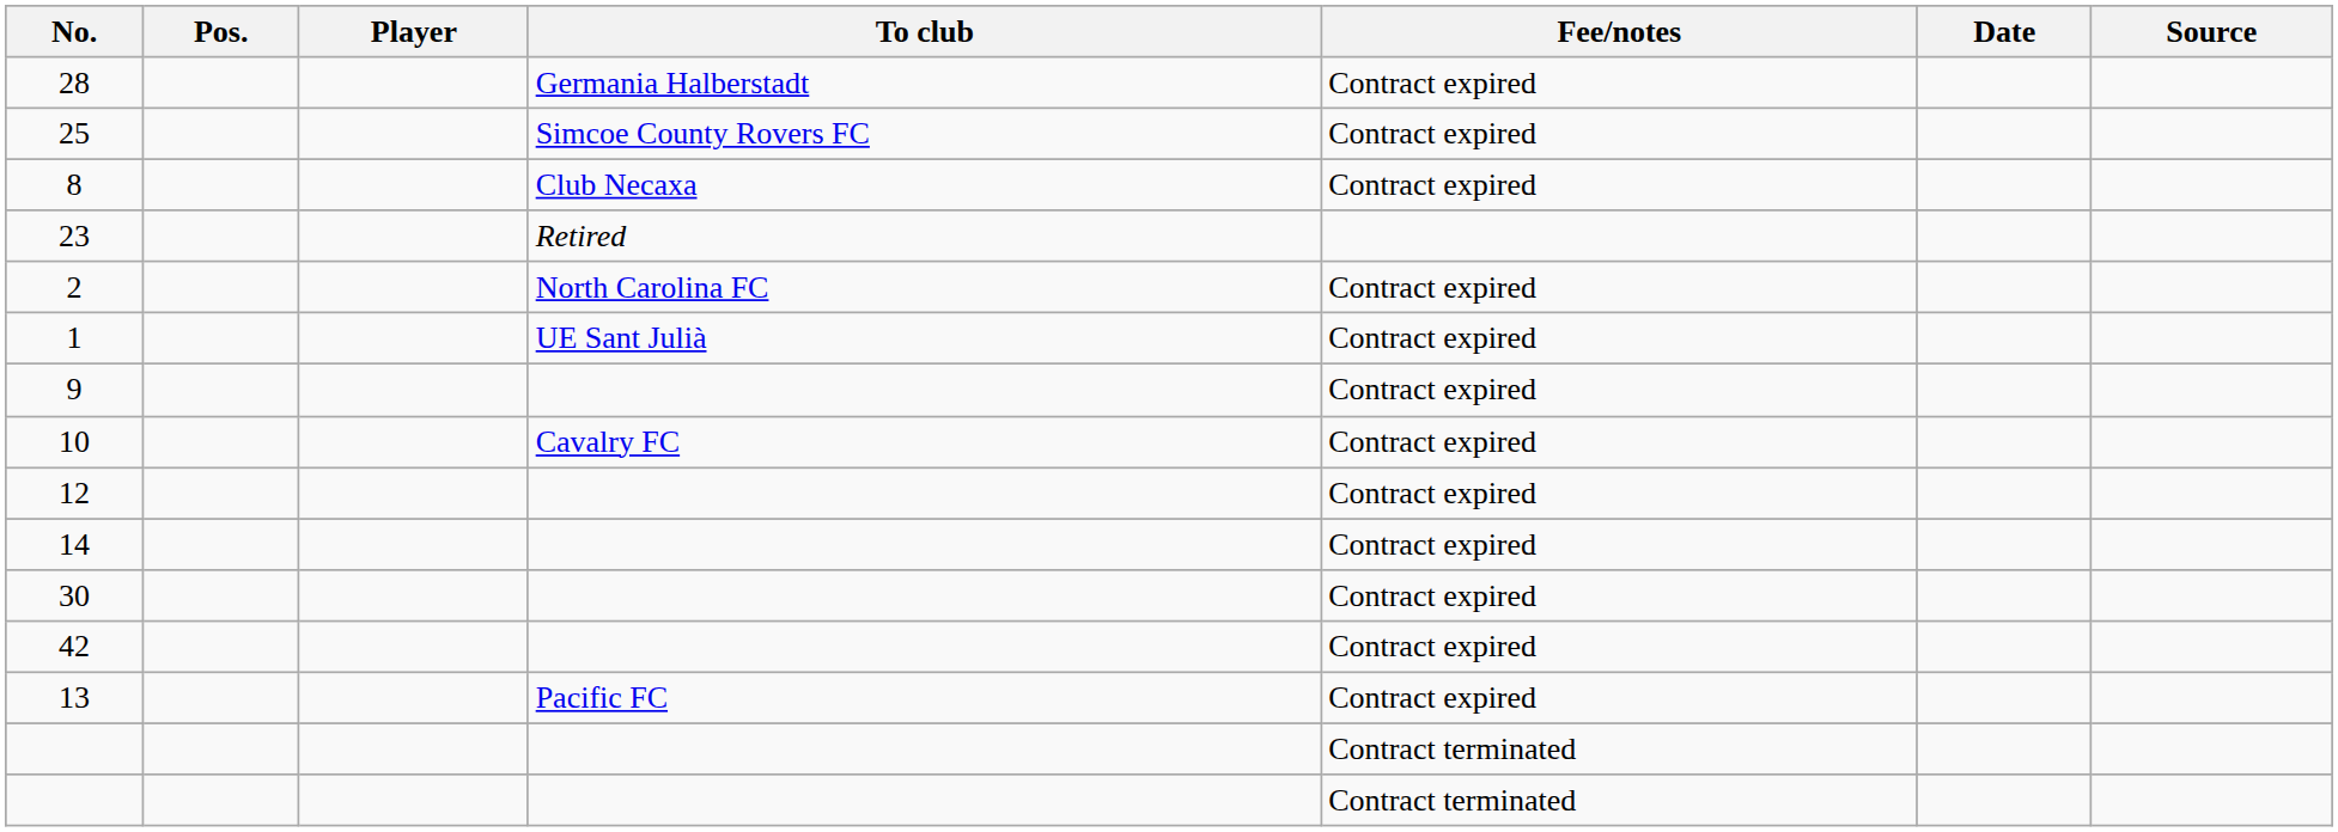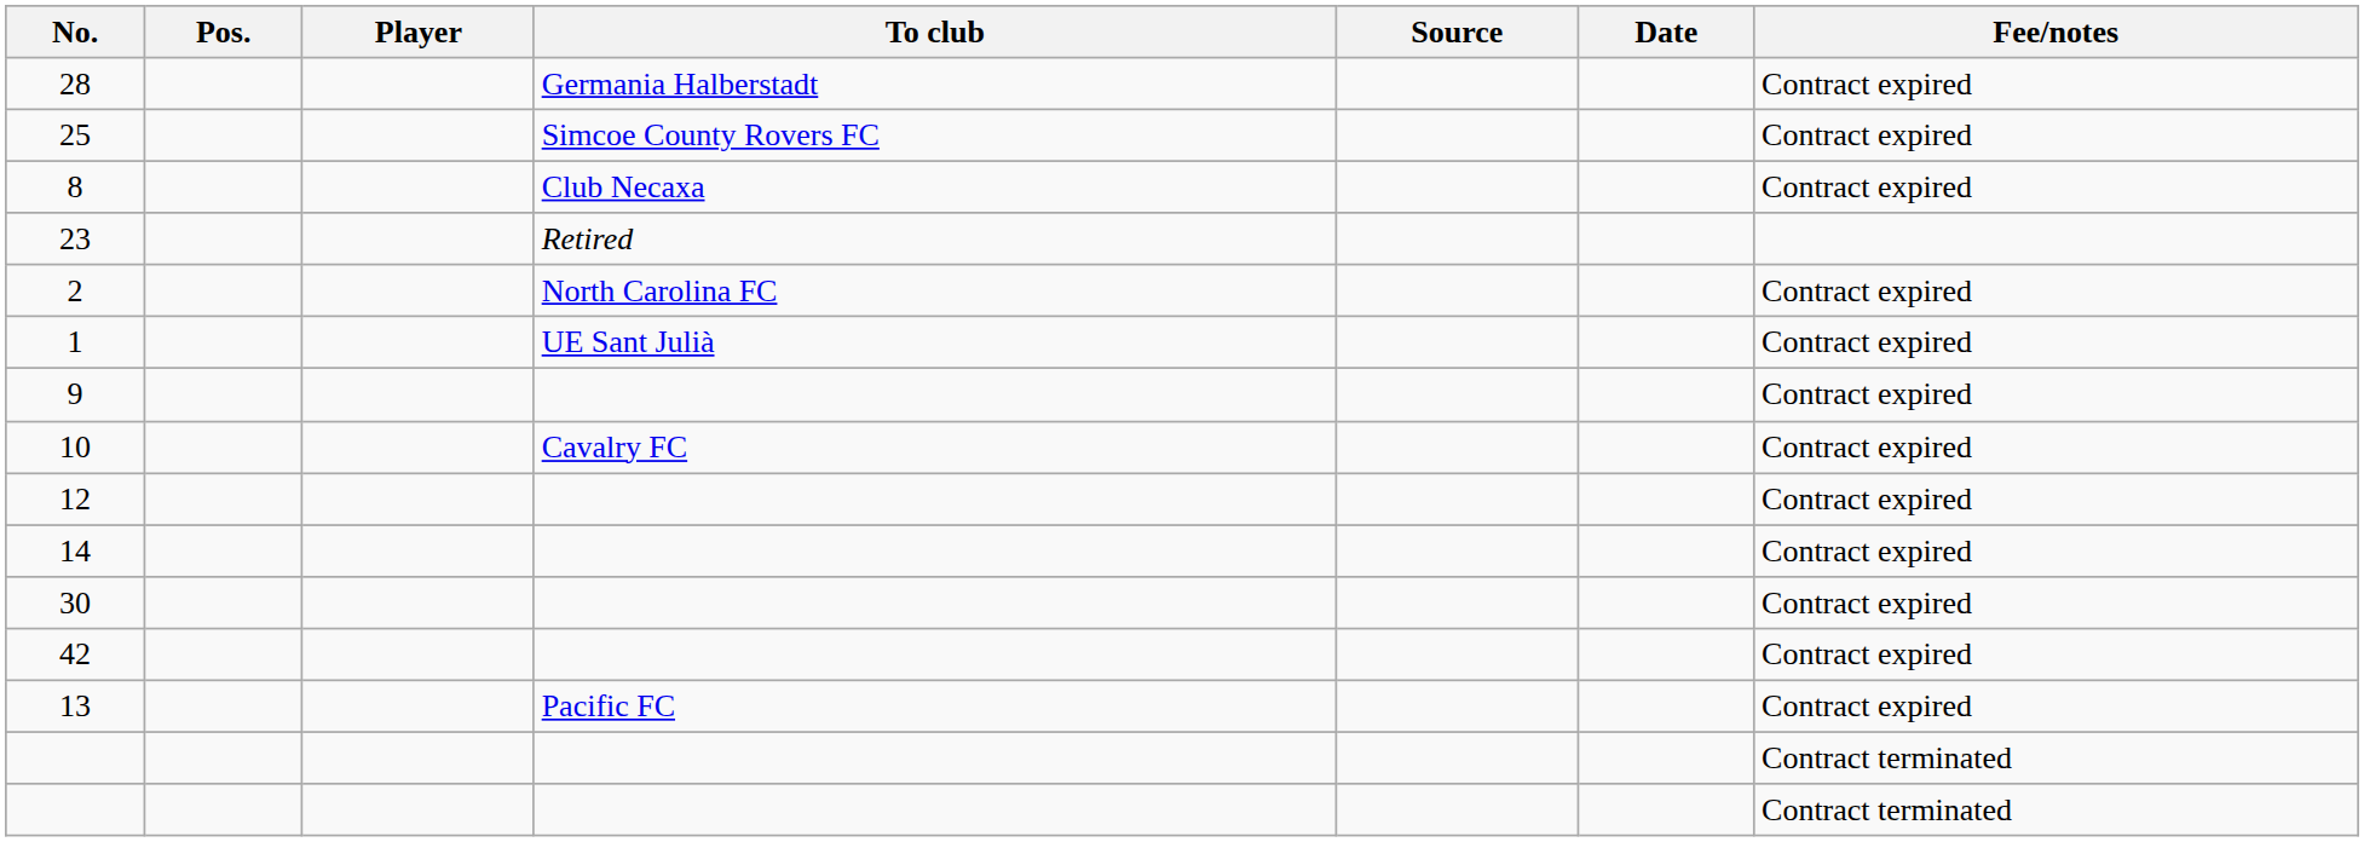columns swapped: Fee/notes <-> Source
